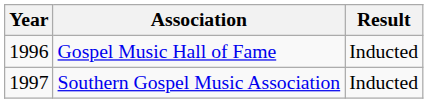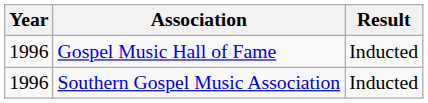Southern Gospel Music Association | Year: 1997 -> 1996
